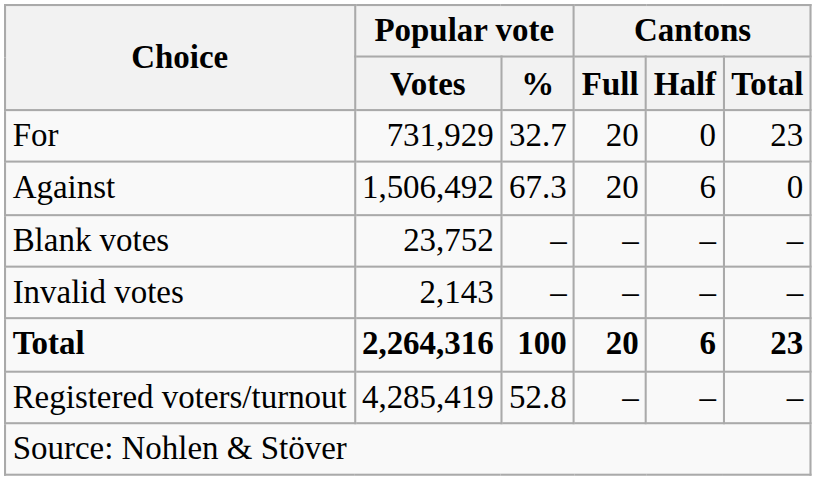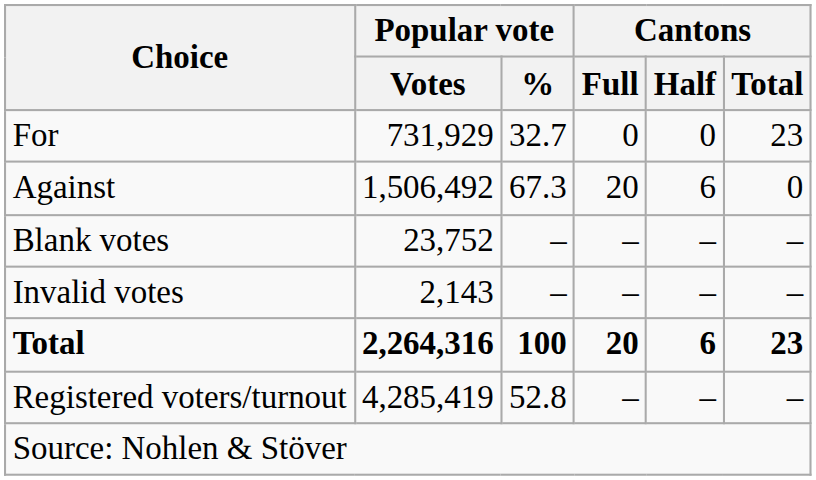For | Cantons / Full: 20 -> 0
